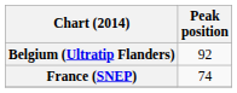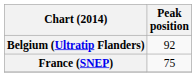France (SNEP) | Peak position: 74 -> 75
